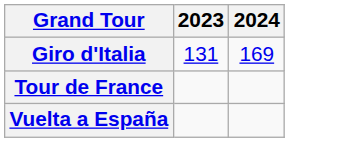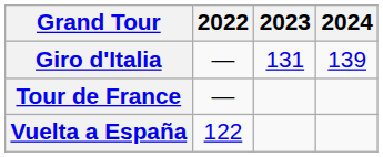+ column: 2022 | — | — | 122
Giro d'Italia | 2024: 169 -> 139
